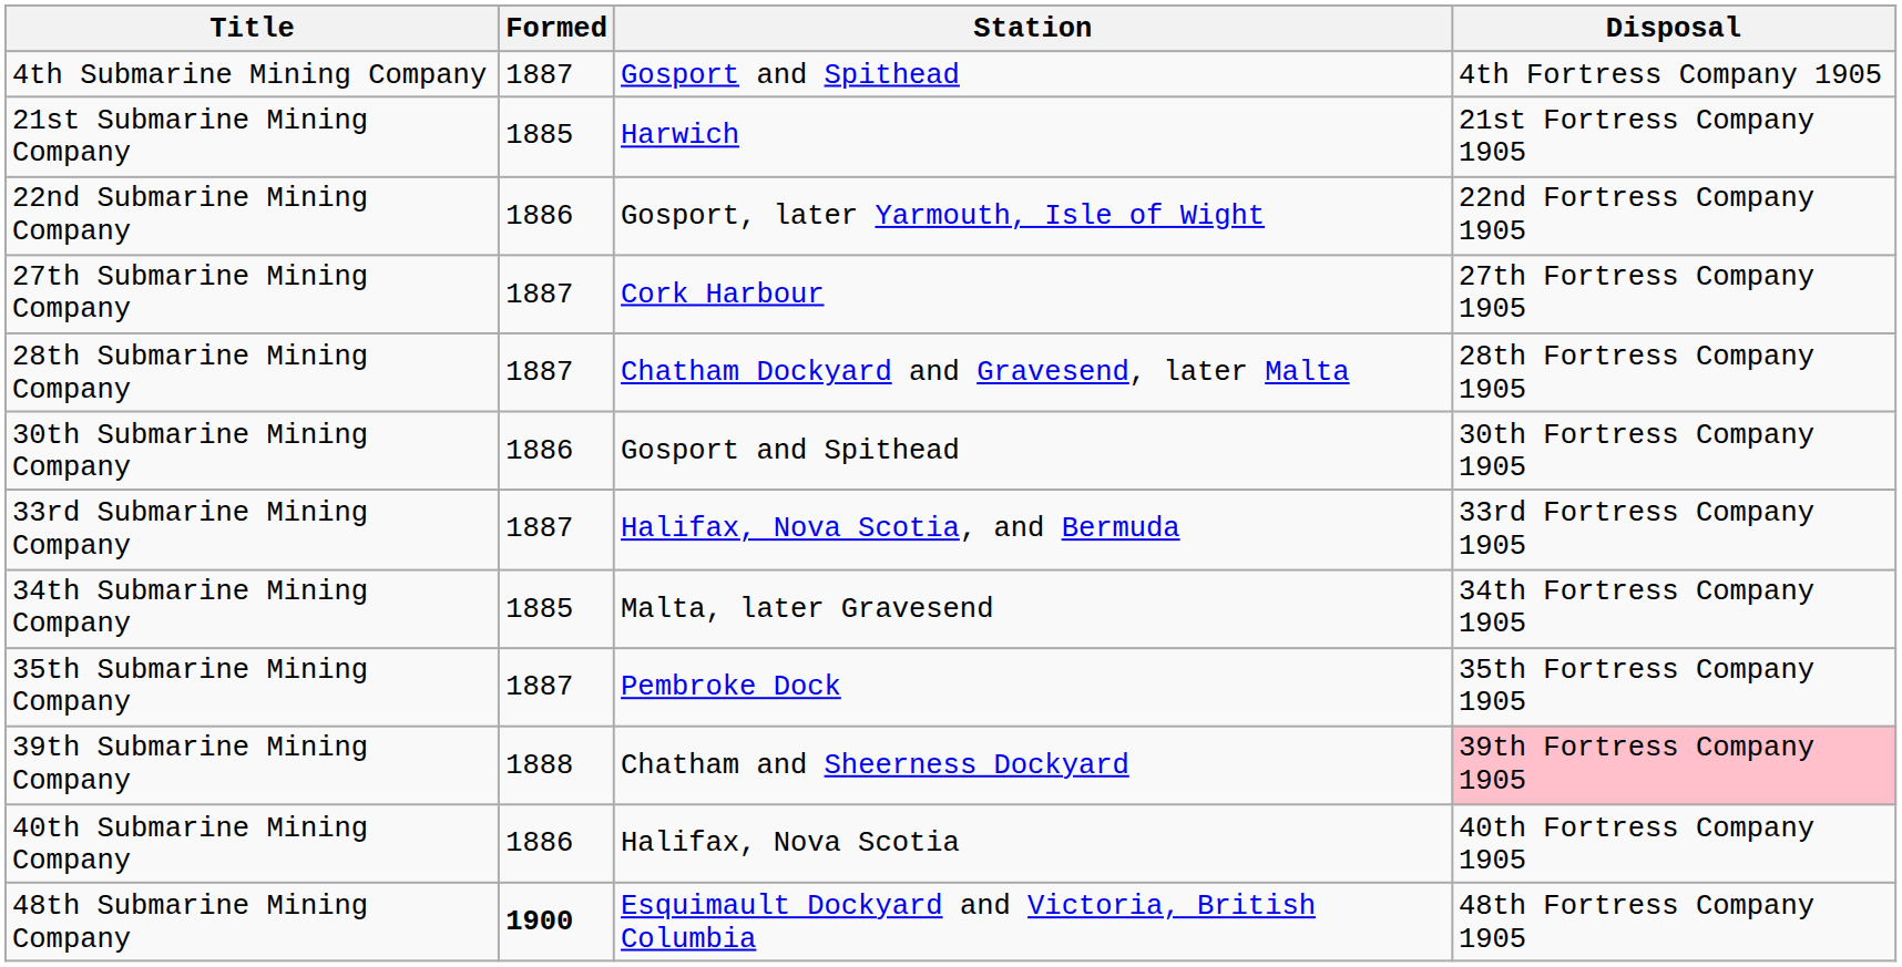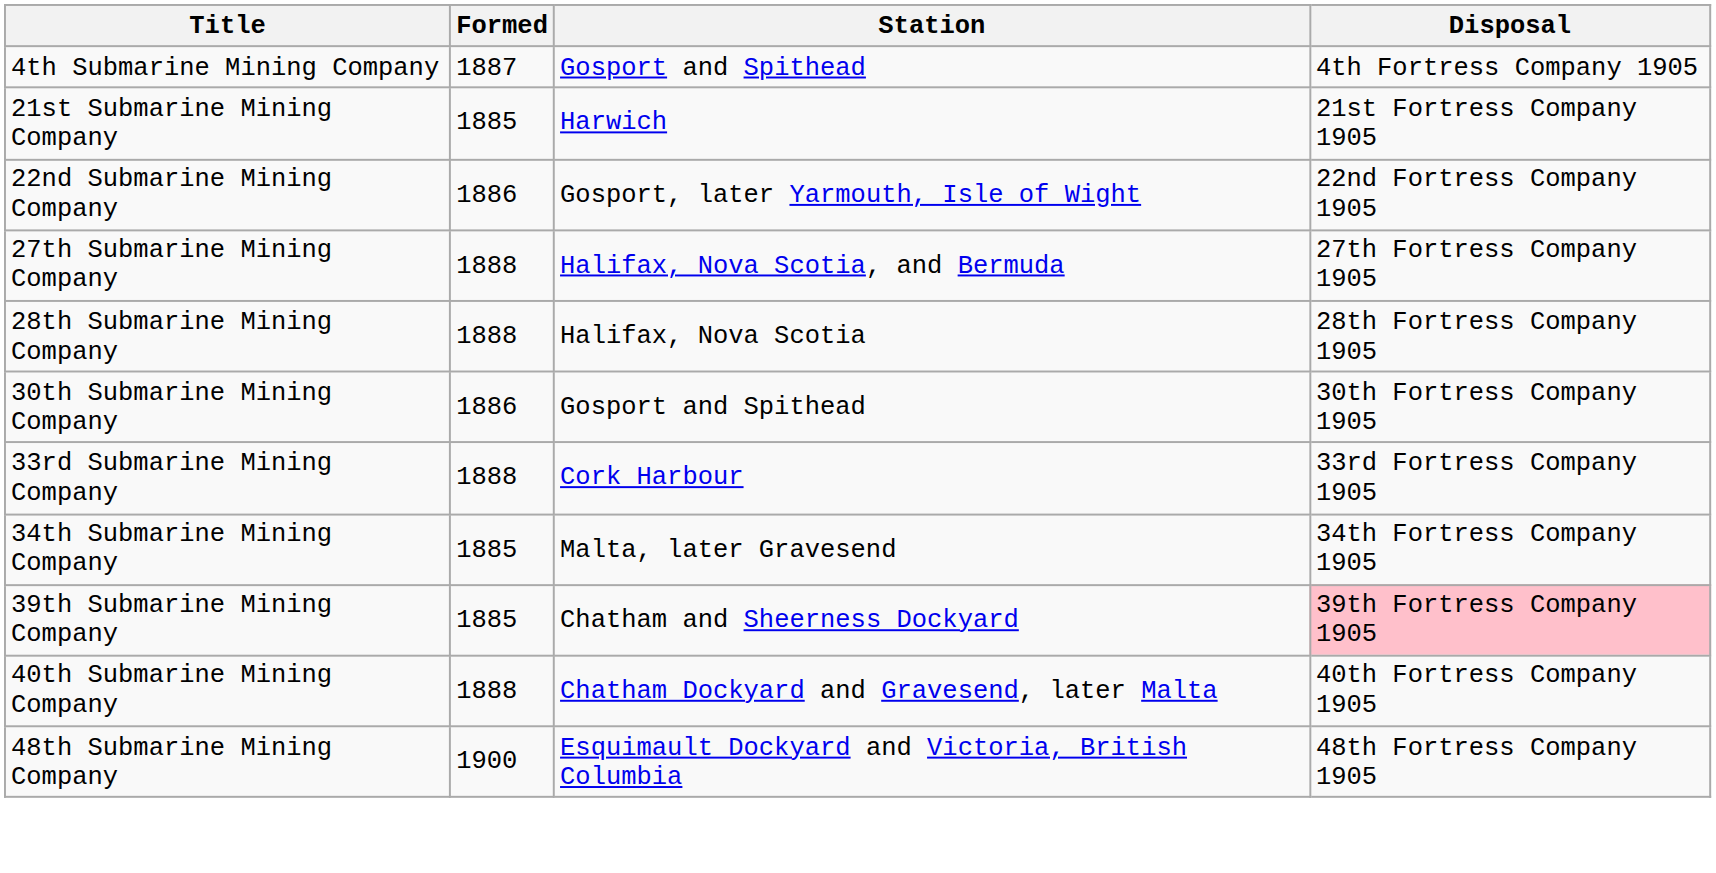27th Submarine Mining Company | Formed: 1887 -> 1888
27th Submarine Mining Company | Station: Cork Harbour -> Halifax, Nova Scotia, and Bermuda
28th Submarine Mining Company | Formed: 1887 -> 1888
28th Submarine Mining Company | Station: Chatham Dockyard and Gravesend, later Malta -> Halifax, Nova Scotia
33rd Submarine Mining Company | Formed: 1887 -> 1888
33rd Submarine Mining Company | Station: Halifax, Nova Scotia, and Bermuda -> Cork Harbour
- row: 35th Submarine Mining Company | 1887 | Pembroke Dock | 35th Fortress Company 1905
39th Submarine Mining Company | Formed: 1888 -> 1885
40th Submarine Mining Company | Formed: 1886 -> 1888
40th Submarine Mining Company | Station: Halifax, Nova Scotia -> Chatham Dockyard and Gravesend, later Malta
48th Submarine Mining Company | Formed: bold -> normal
